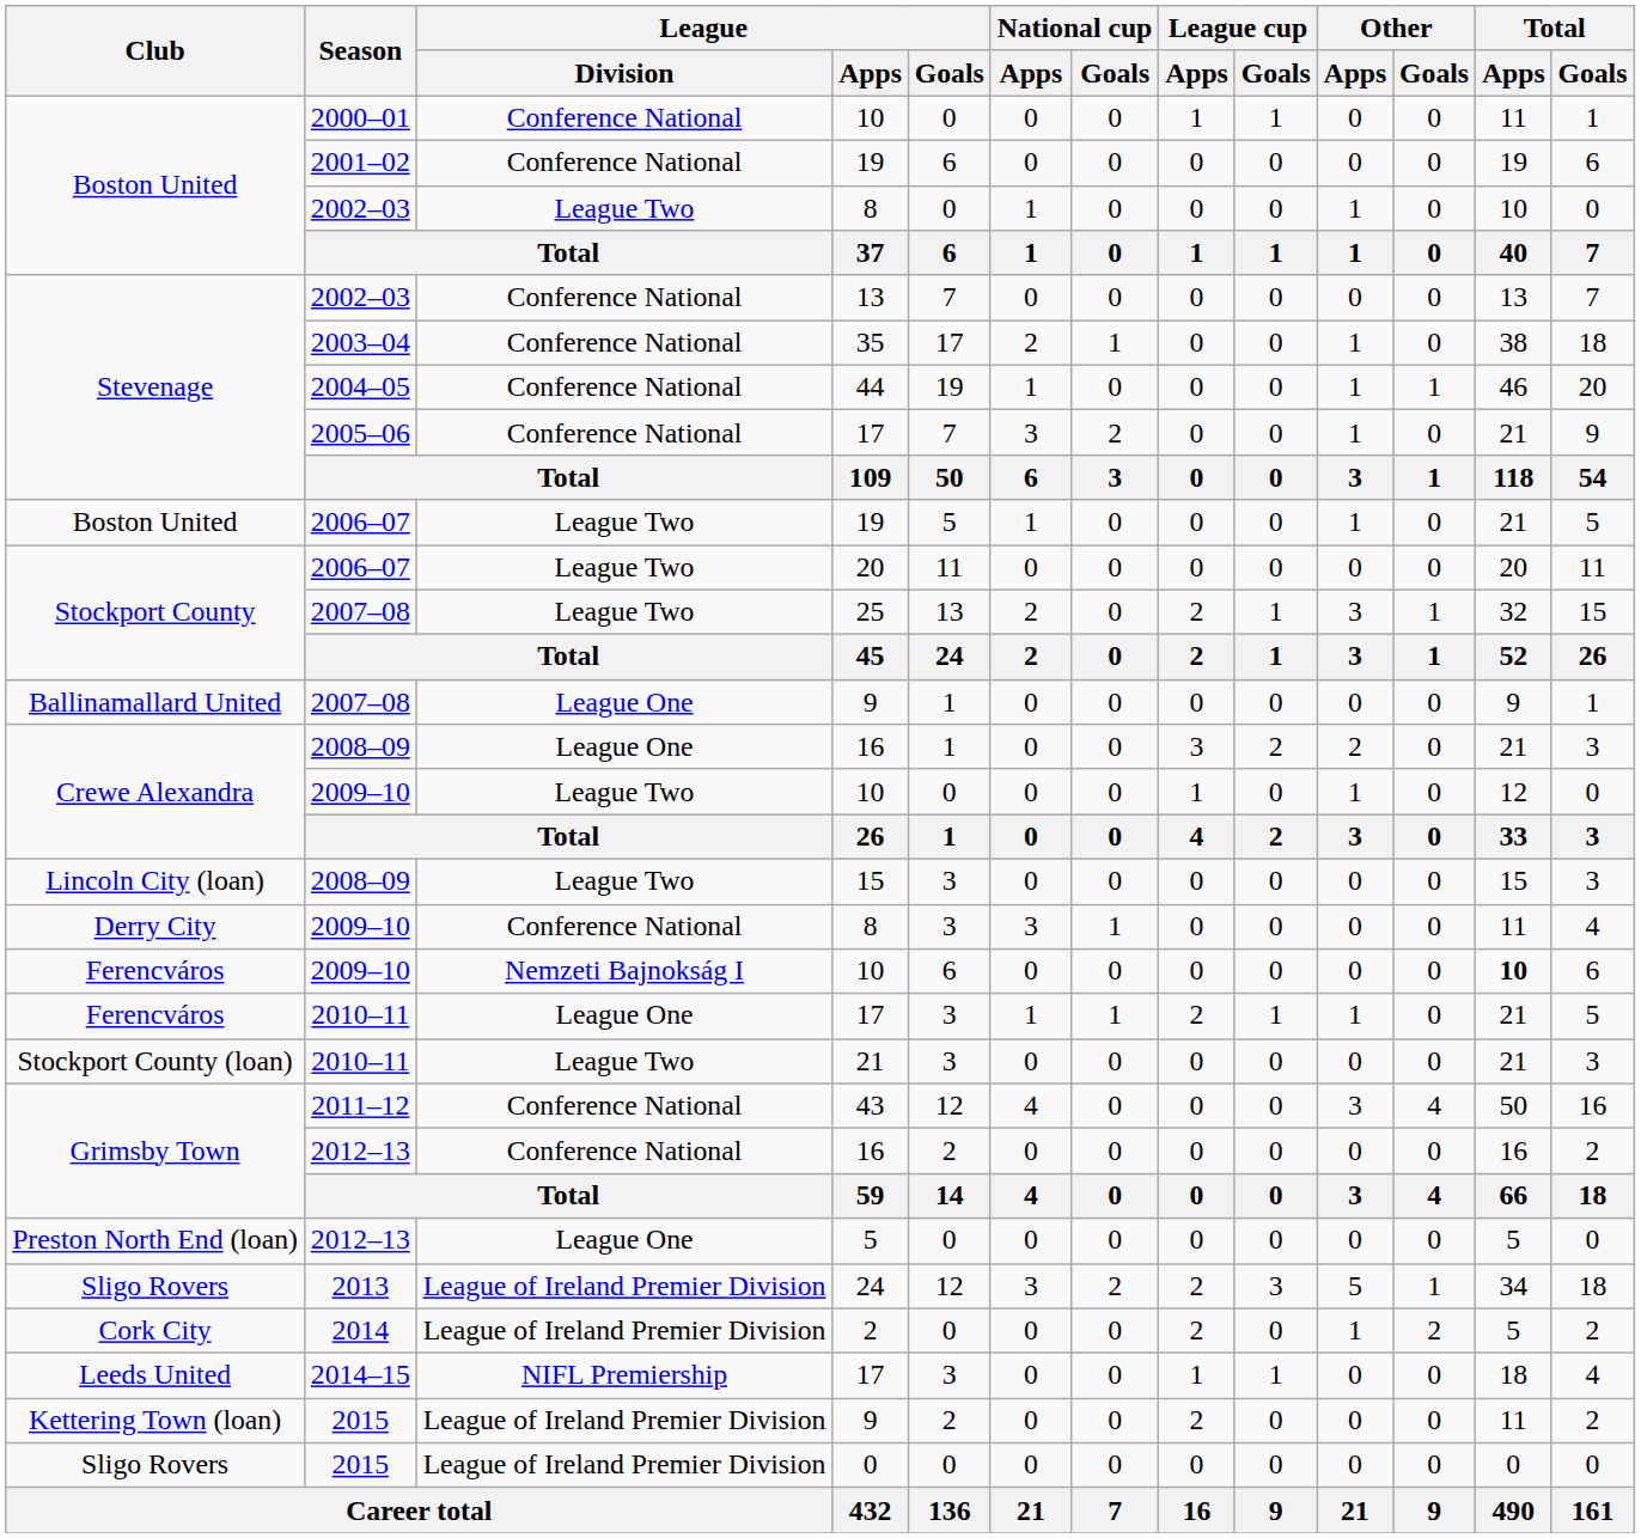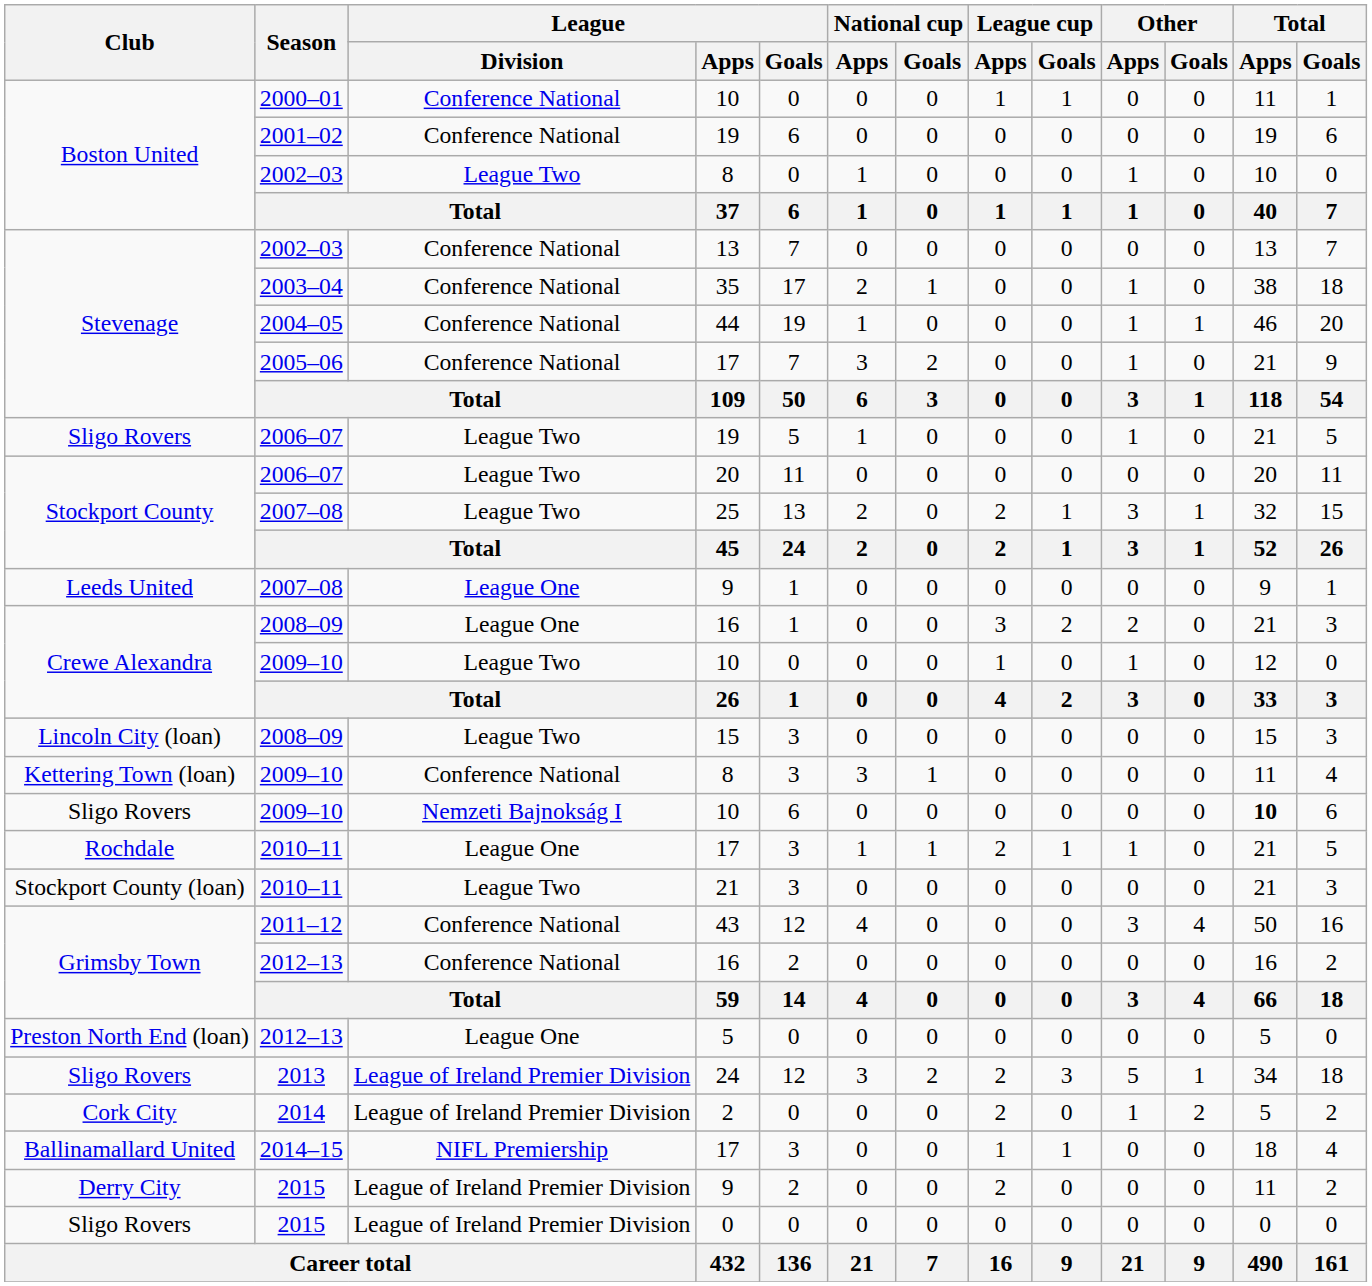League Two / 19 | Club: Boston United -> Sligo Rovers
League One / 9 | Club: Ballinamallard United -> Leeds United
Conference National / 8 | Club: Derry City -> Kettering Town (loan)
Nemzeti Bajnokság I / 10 | Club: Ferencváros -> Sligo Rovers
League One / 17 | Club: Ferencváros -> Rochdale
NIFL Premiership / 17 | Club: Leeds United -> Ballinamallard United
League of Ireland Premier Division / 9 | Club: Kettering Town (loan) -> Derry City
